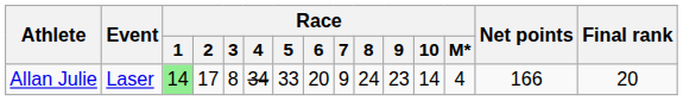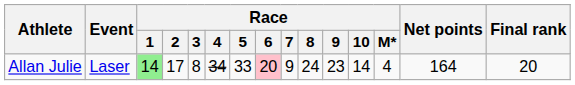Allan Julie | Race / 6: no background -> pink background
Allan Julie | Net points: 166 -> 164
